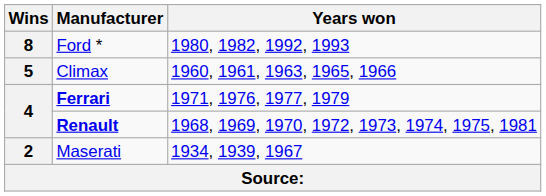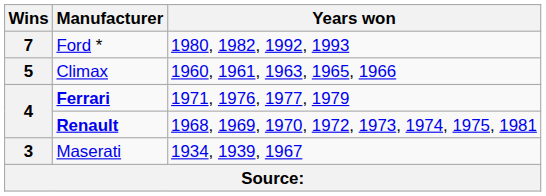Ford * | Wins: 8 -> 7
Maserati | Wins: 2 -> 3
